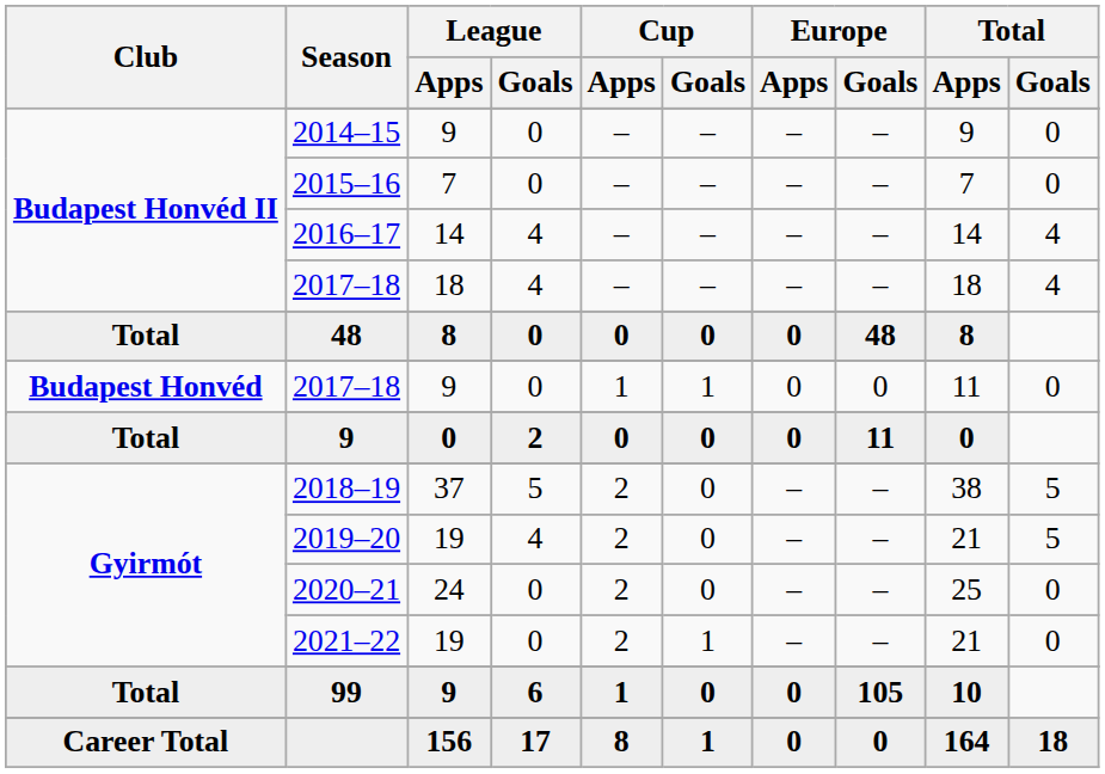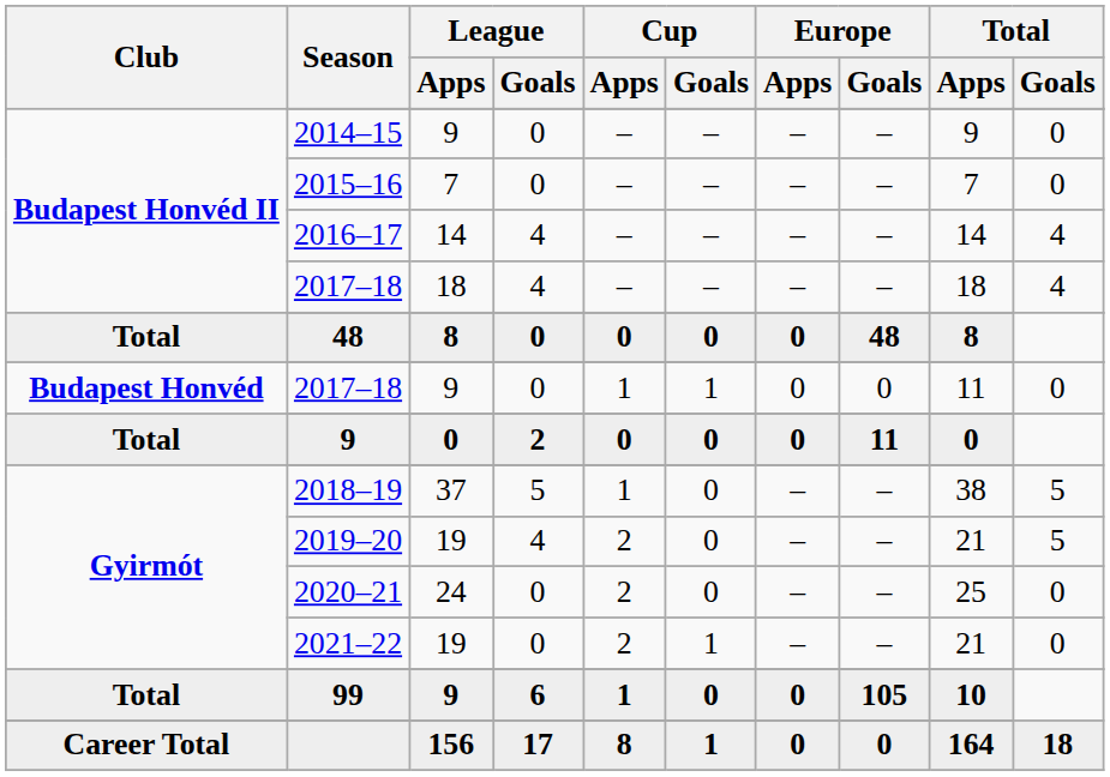2018–19 | Cup / Apps: 2 -> 1
